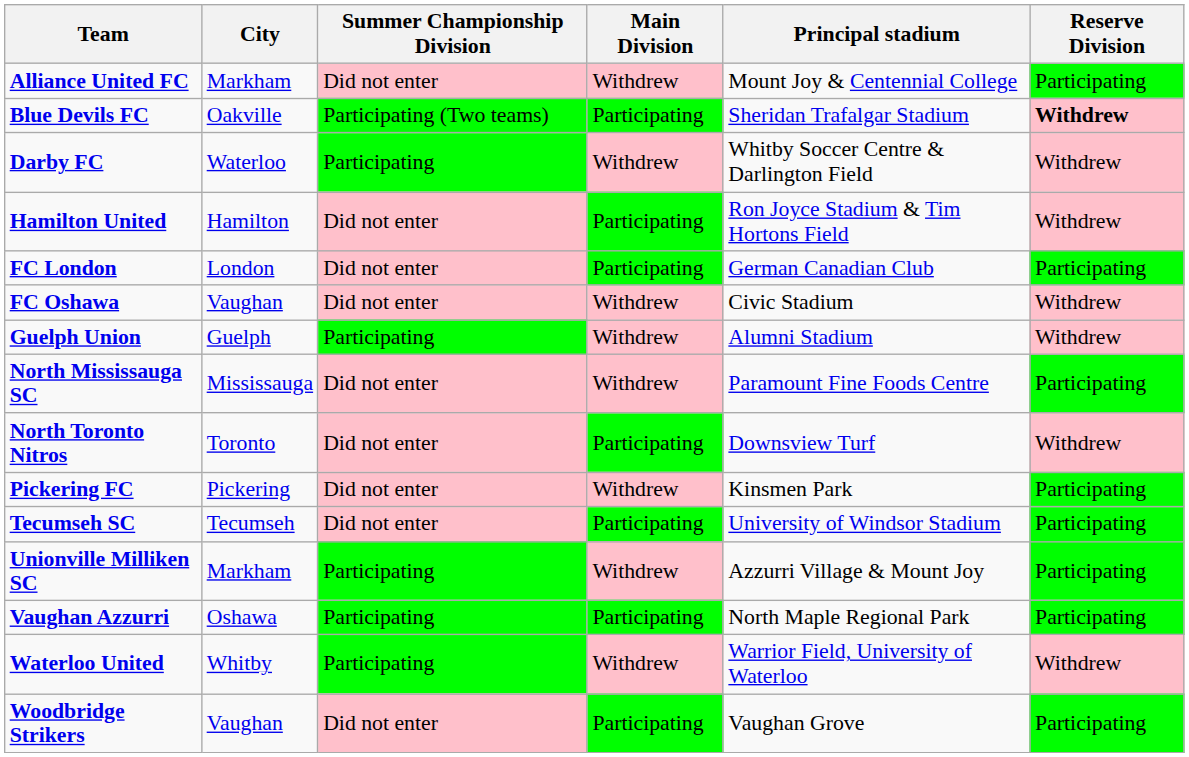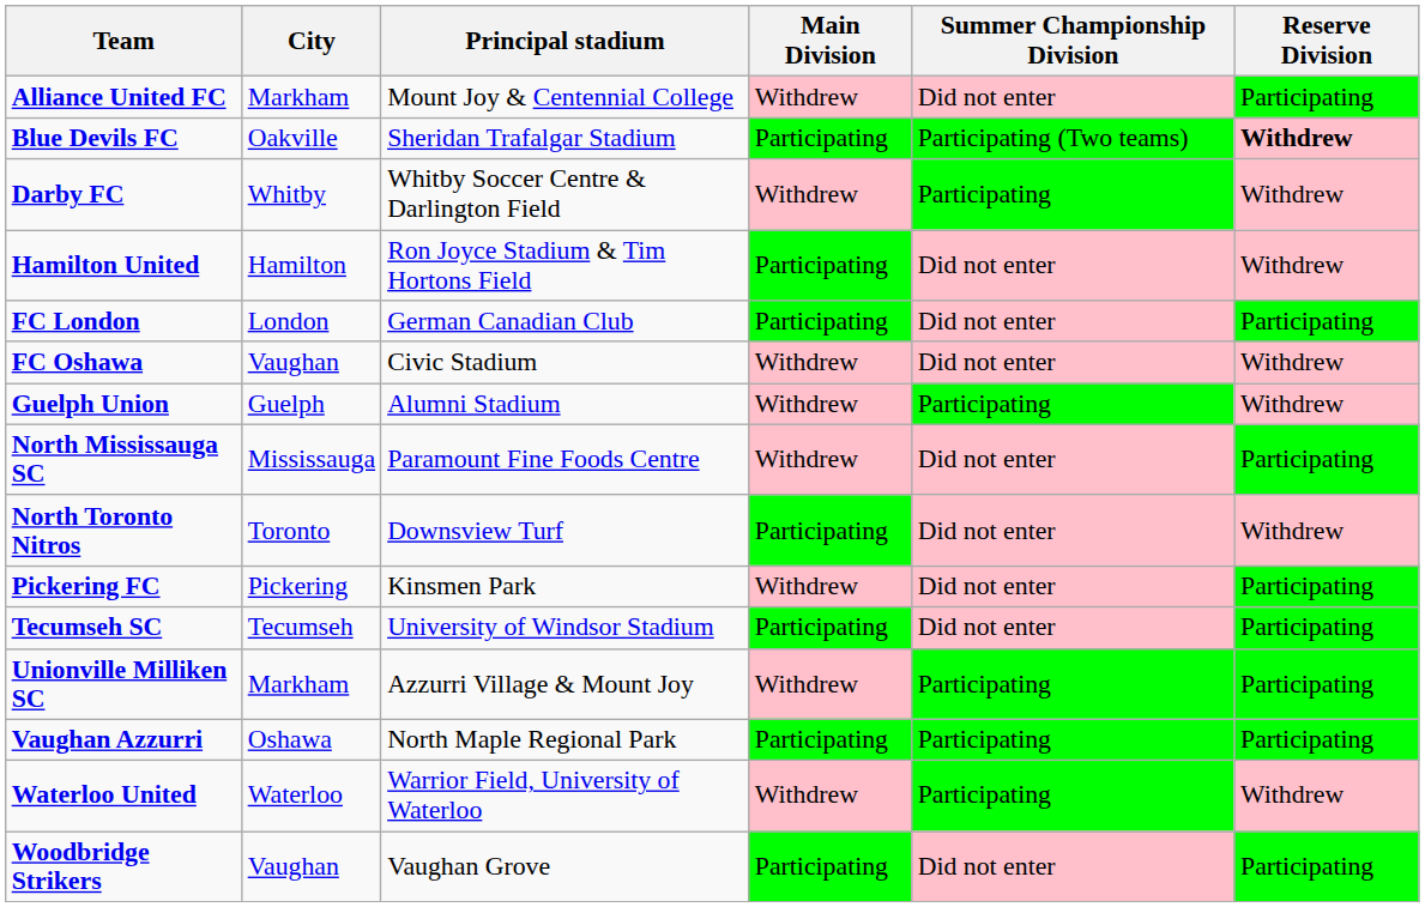columns swapped: Principal stadium <-> Summer Championship Division
Darby FC | City: Waterloo -> Whitby
Waterloo United | City: Whitby -> Waterloo
